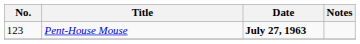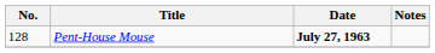Pent-House Mouse | No.: 123 -> 128
